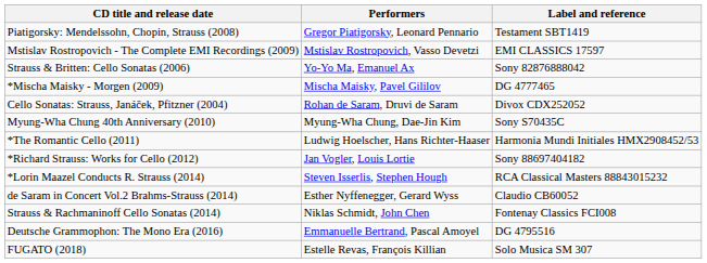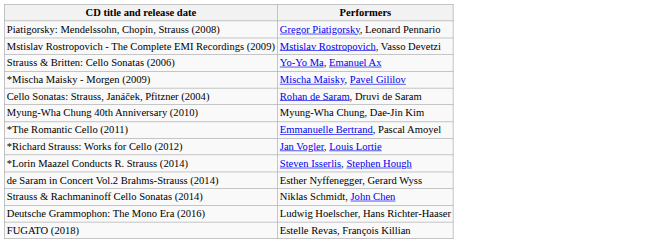- column: Label and reference | Testament SBT1419 | EMI CLASSICS 17597 | Sony 82876888042 | DG 4777465 | Divox CDX252052 | Sony S70435C | Harmonia Mundi Initiales HMX2908452/53 | Sony 88697404182 | RCA Classical Masters 88843015232 | Claudio CB60052 | Fontenay Classics FCI008 | DG 4795516 | Solo Musica SM 307
*The Romantic Cello (2011) | Performers: Ludwig Hoelscher, Hans Richter-Haaser -> Emmanuelle Bertrand, Pascal Amoyel
Deutsche Grammophon: The Mono Era (2016) | Performers: Emmanuelle Bertrand, Pascal Amoyel -> Ludwig Hoelscher, Hans Richter-Haaser
